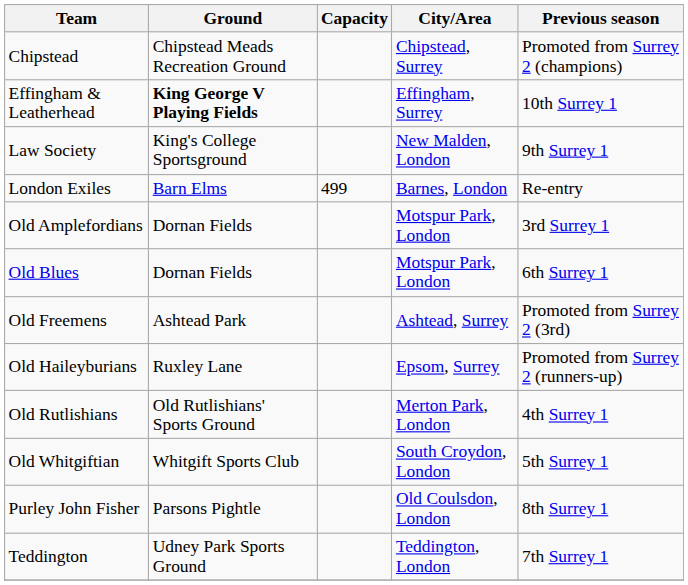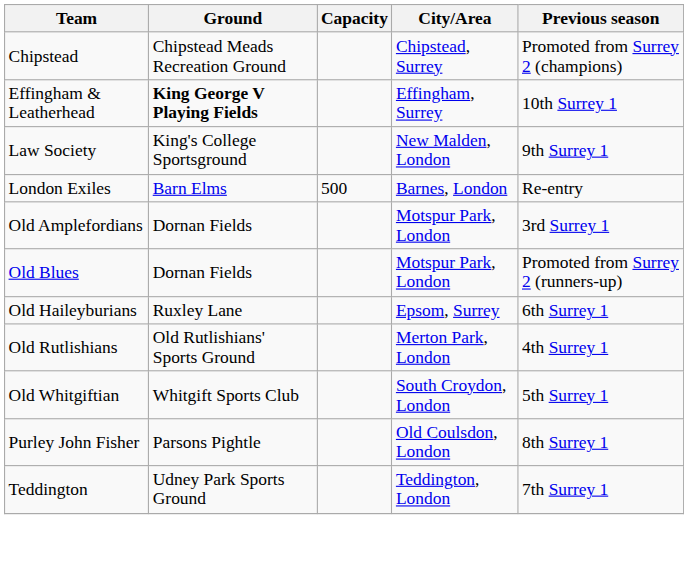London Exiles | Capacity: 499 -> 500
Old Blues | Previous season: 6th Surrey 1 -> Promoted from Surrey 2 (runners-up)
- row: Old Freemens | Ashtead Park | Ashtead, Surrey | Promoted from Surrey 2 (3rd)
Old Haileyburians | Previous season: Promoted from Surrey 2 (runners-up) -> 6th Surrey 1
